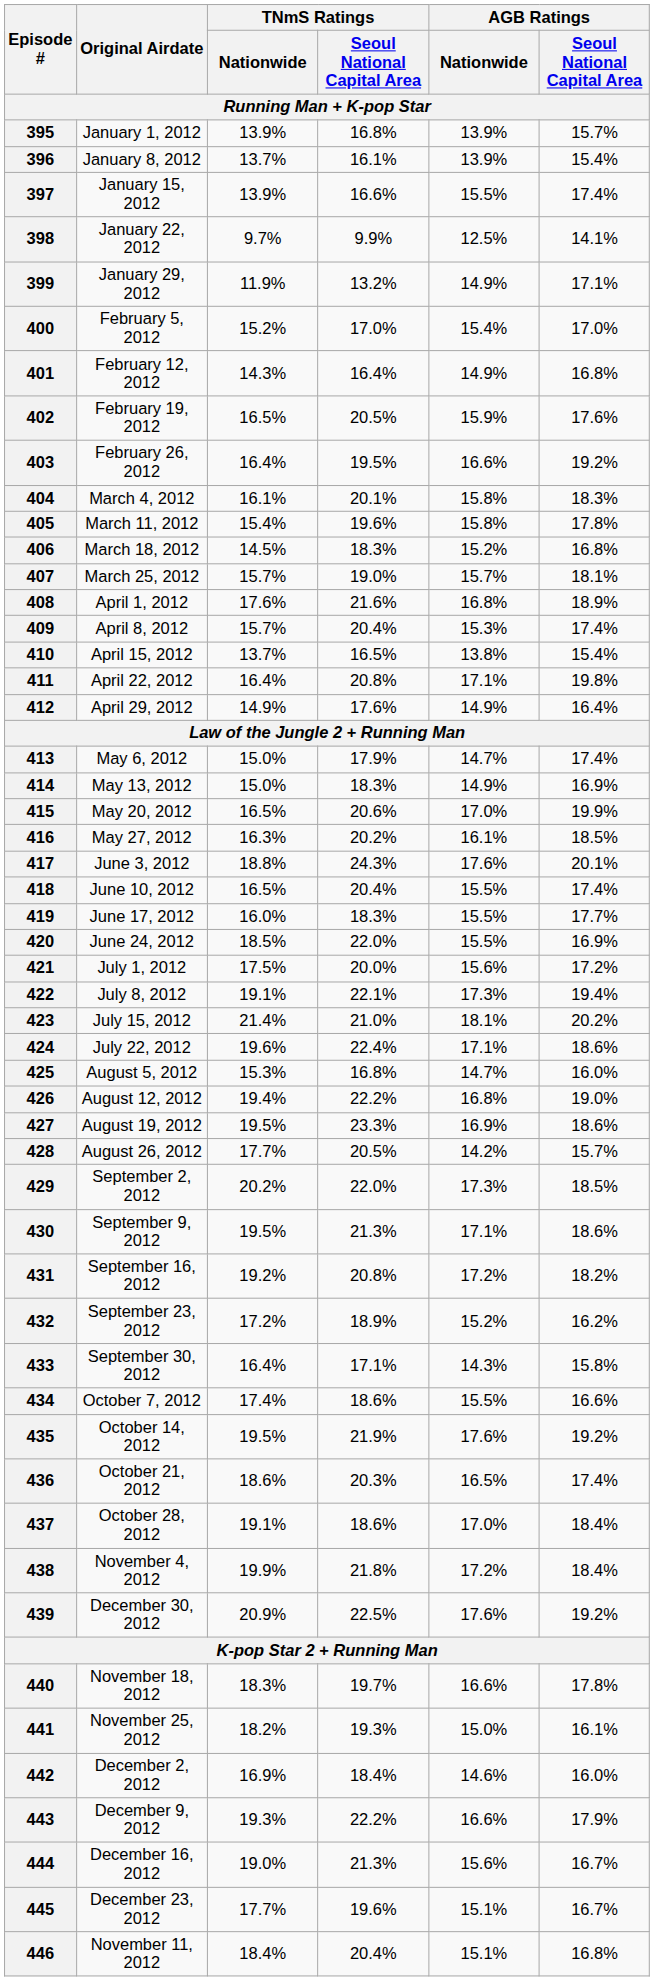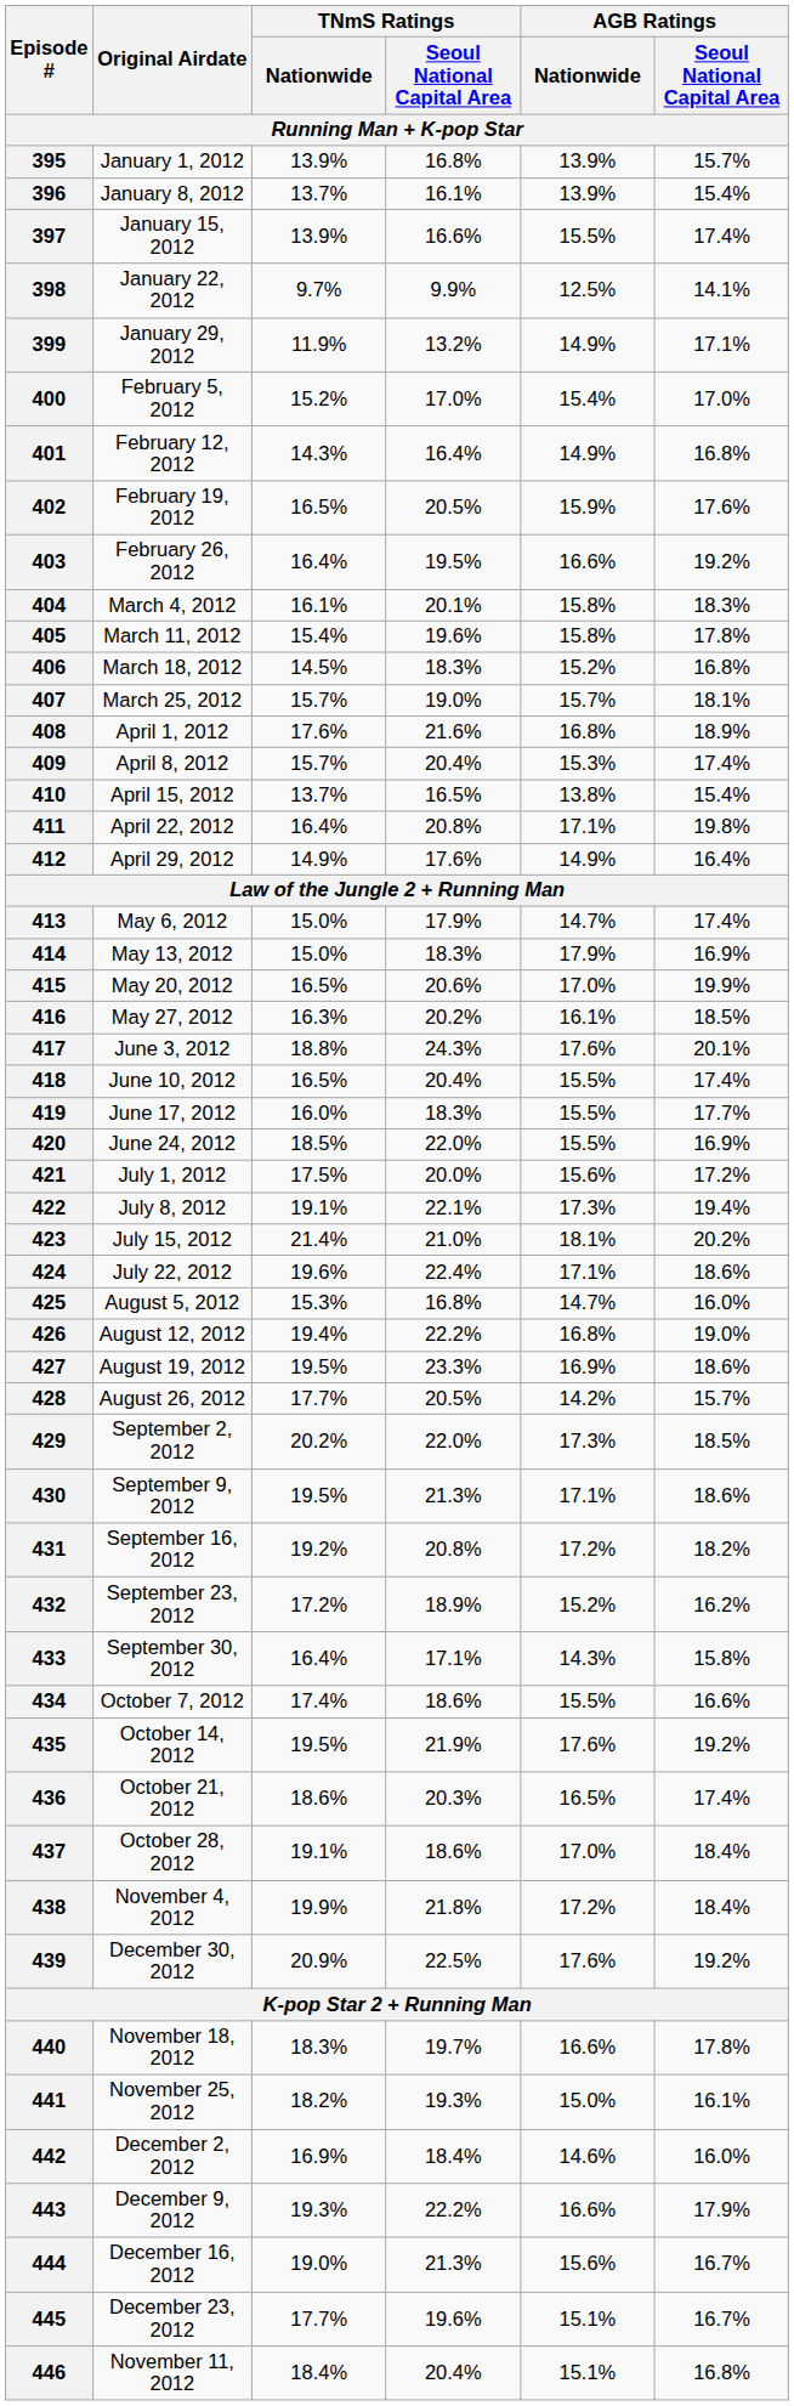414 | AGB Ratings / Nationwide: 14.9% -> 17.9%
